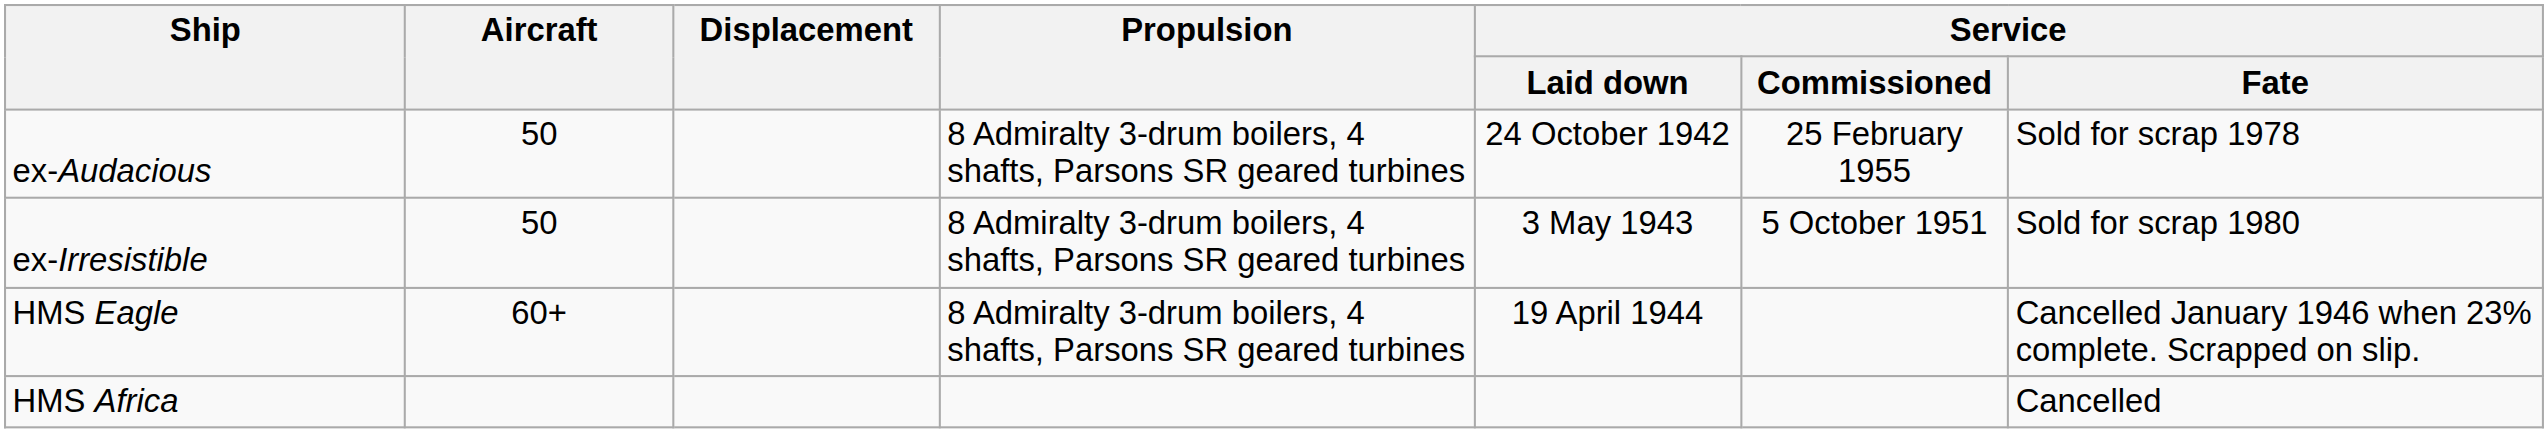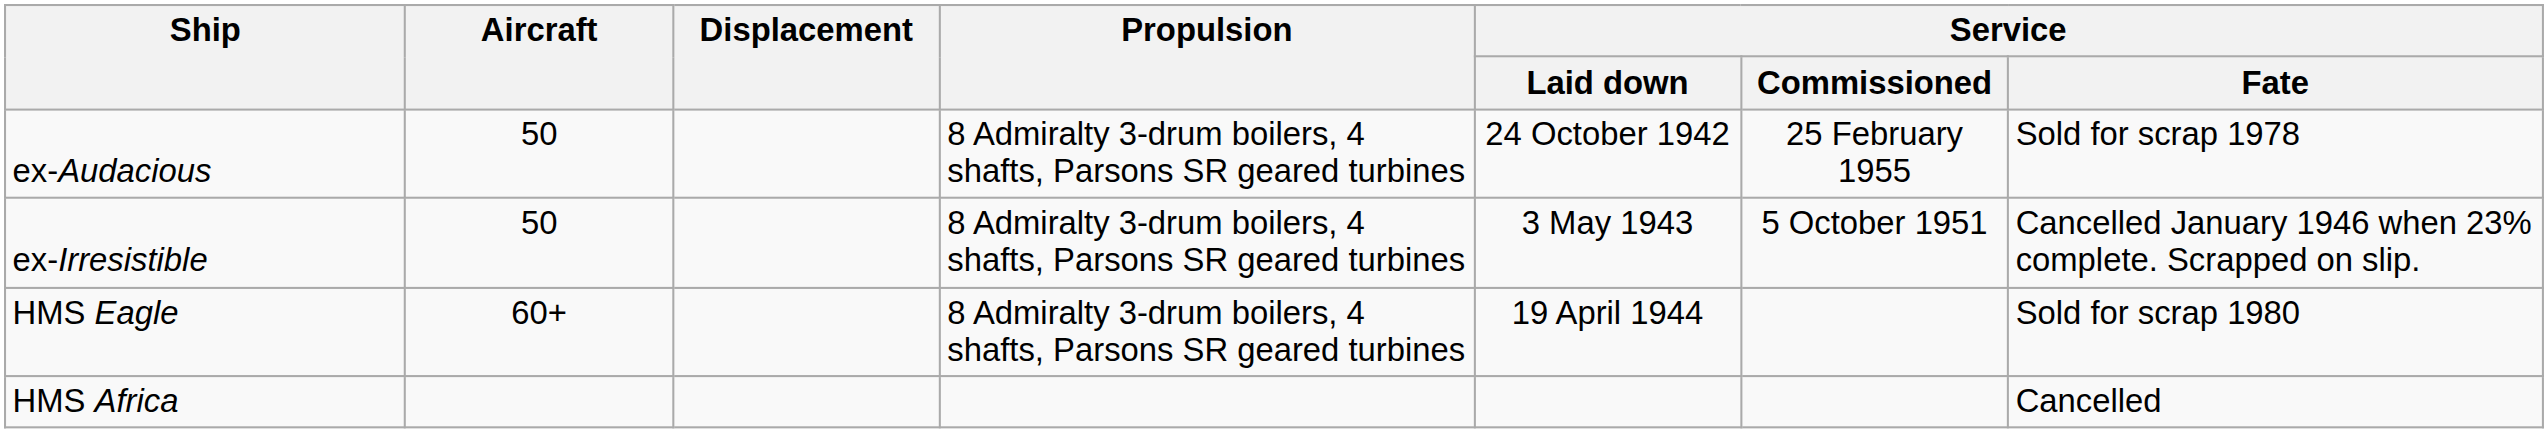ex-Irresistible | Service / Fate: Sold for scrap 1980 -> Cancelled January 1946 when 23% complete. Scrapped on slip.
HMS Eagle | Service / Fate: Cancelled January 1946 when 23% complete. Scrapped on slip. -> Sold for scrap 1980
